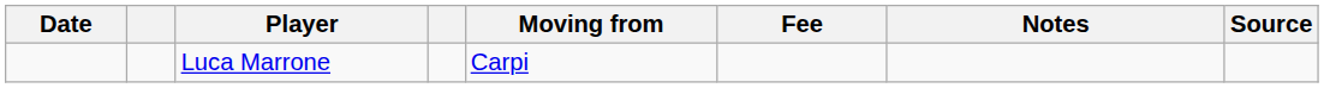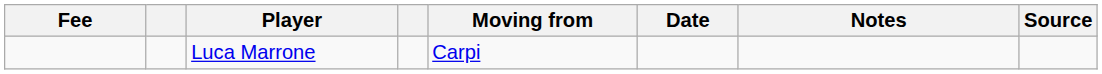columns swapped: Date <-> Fee
